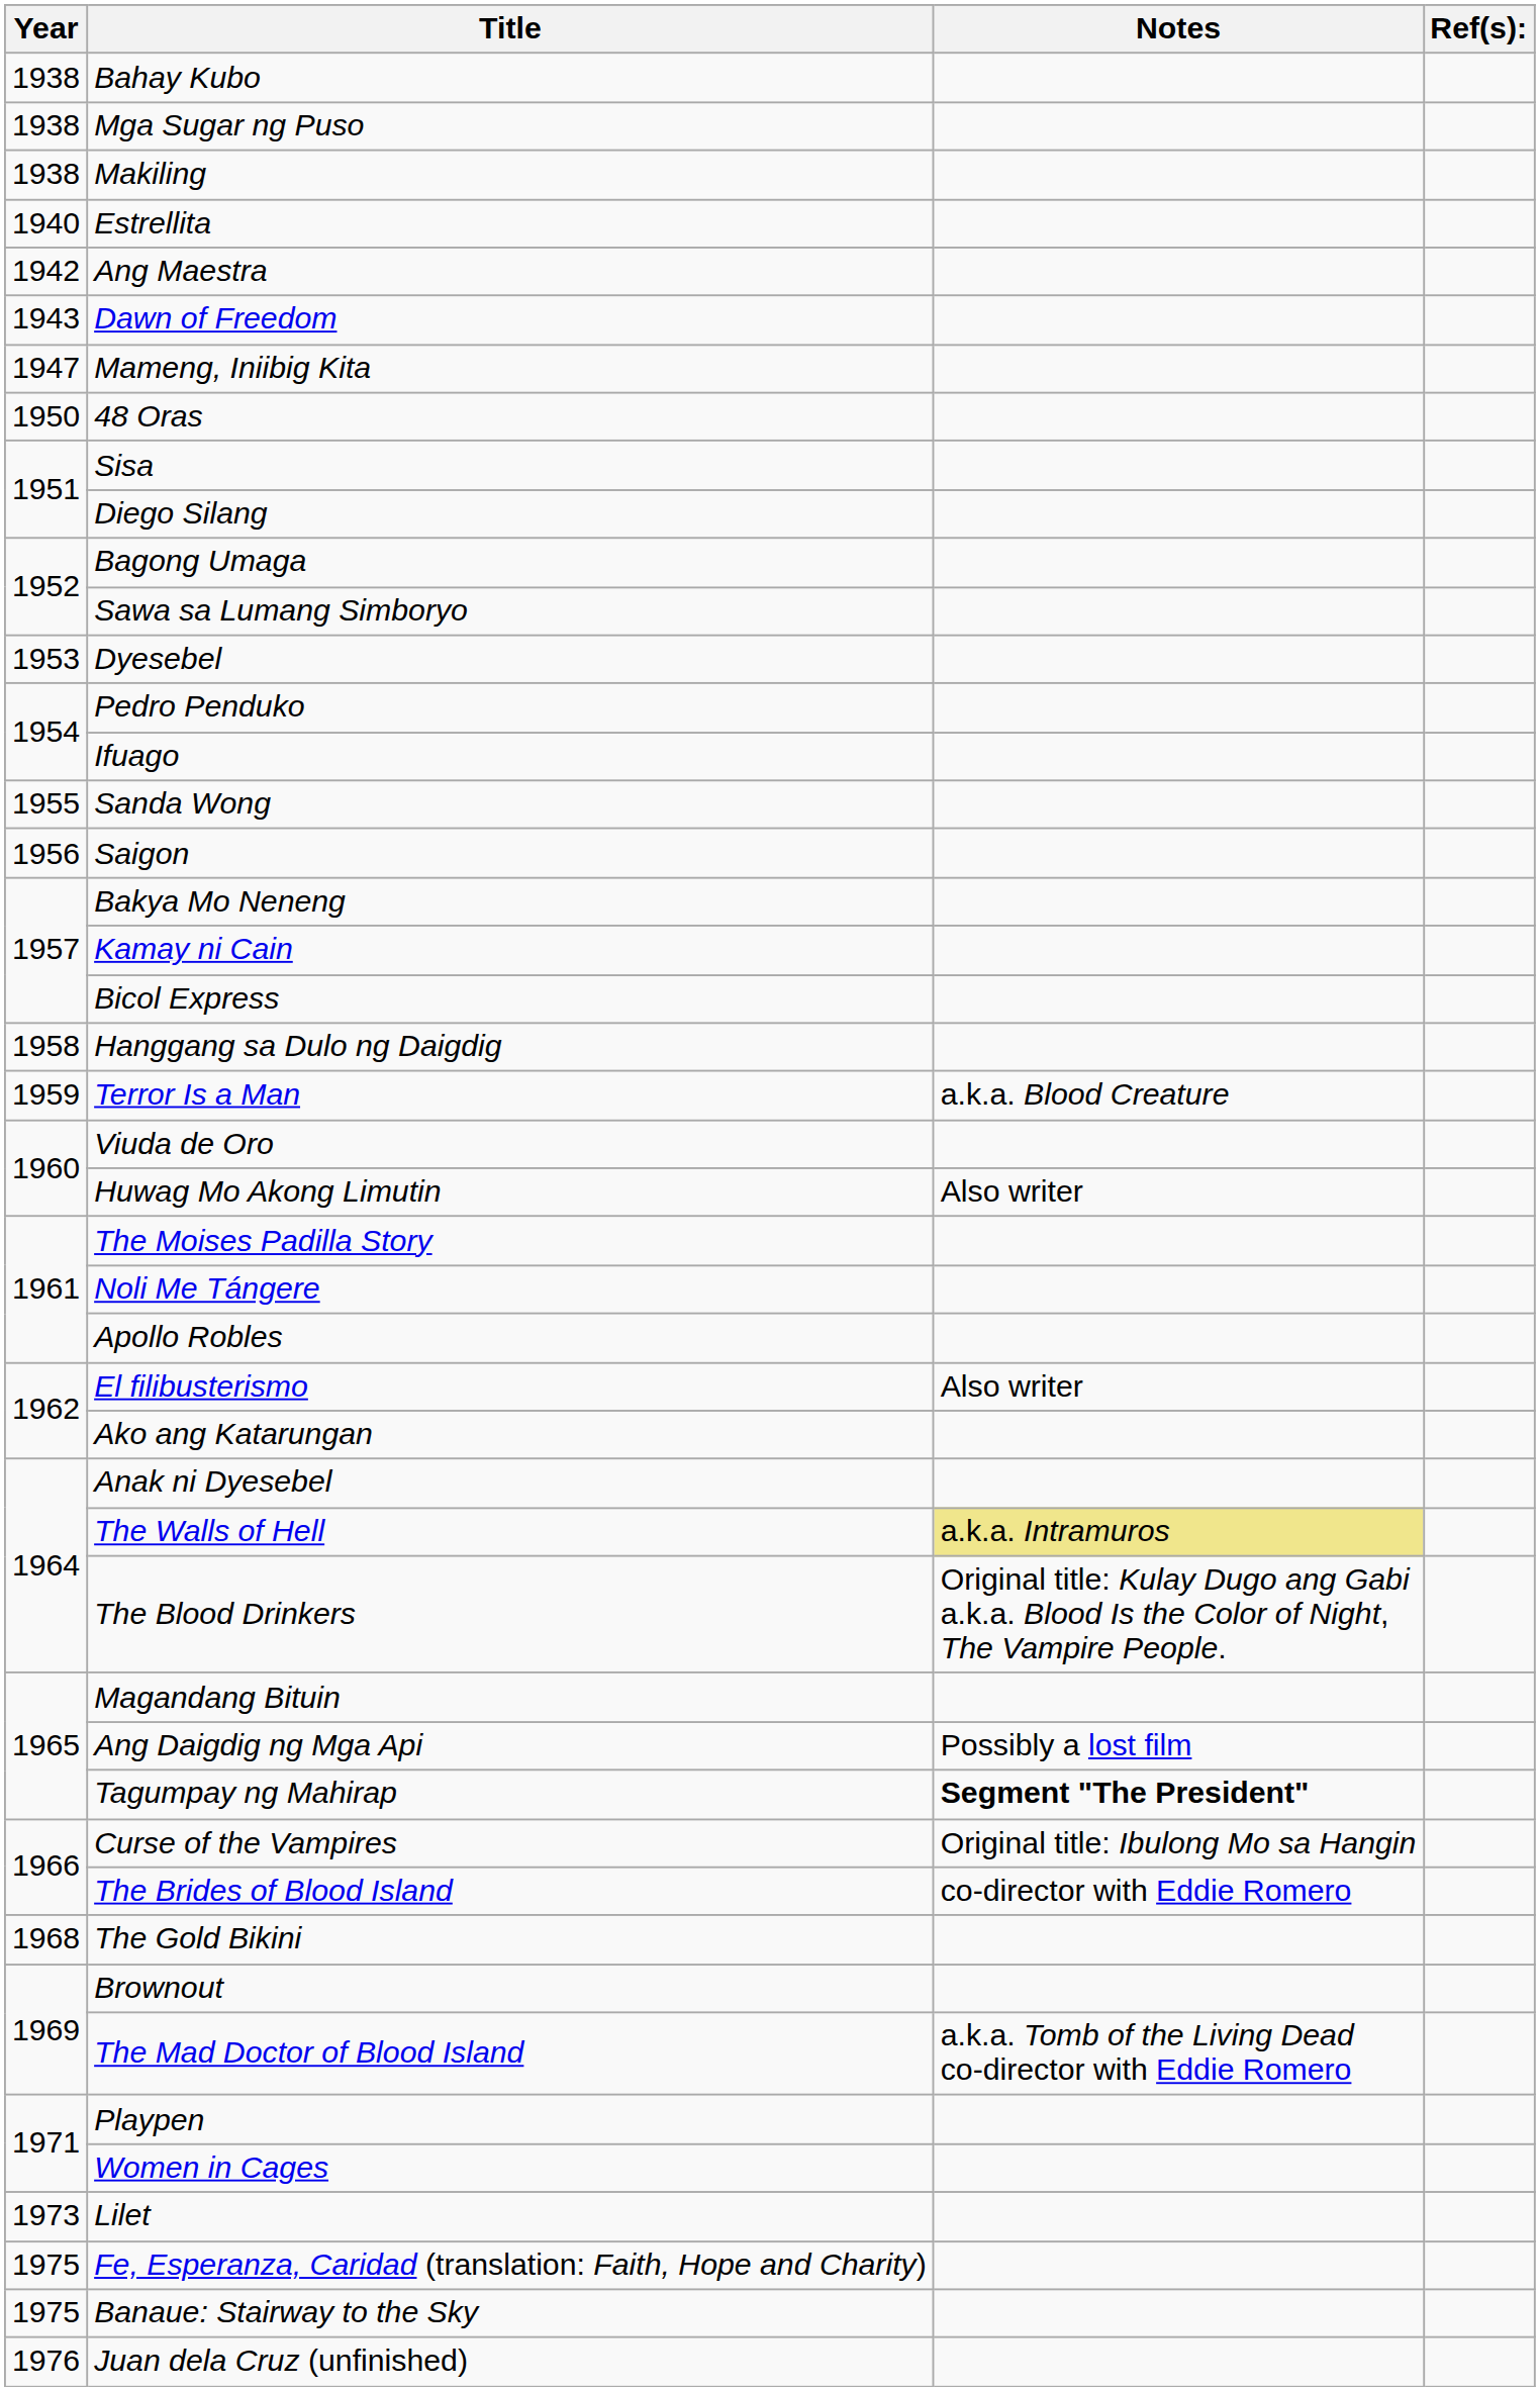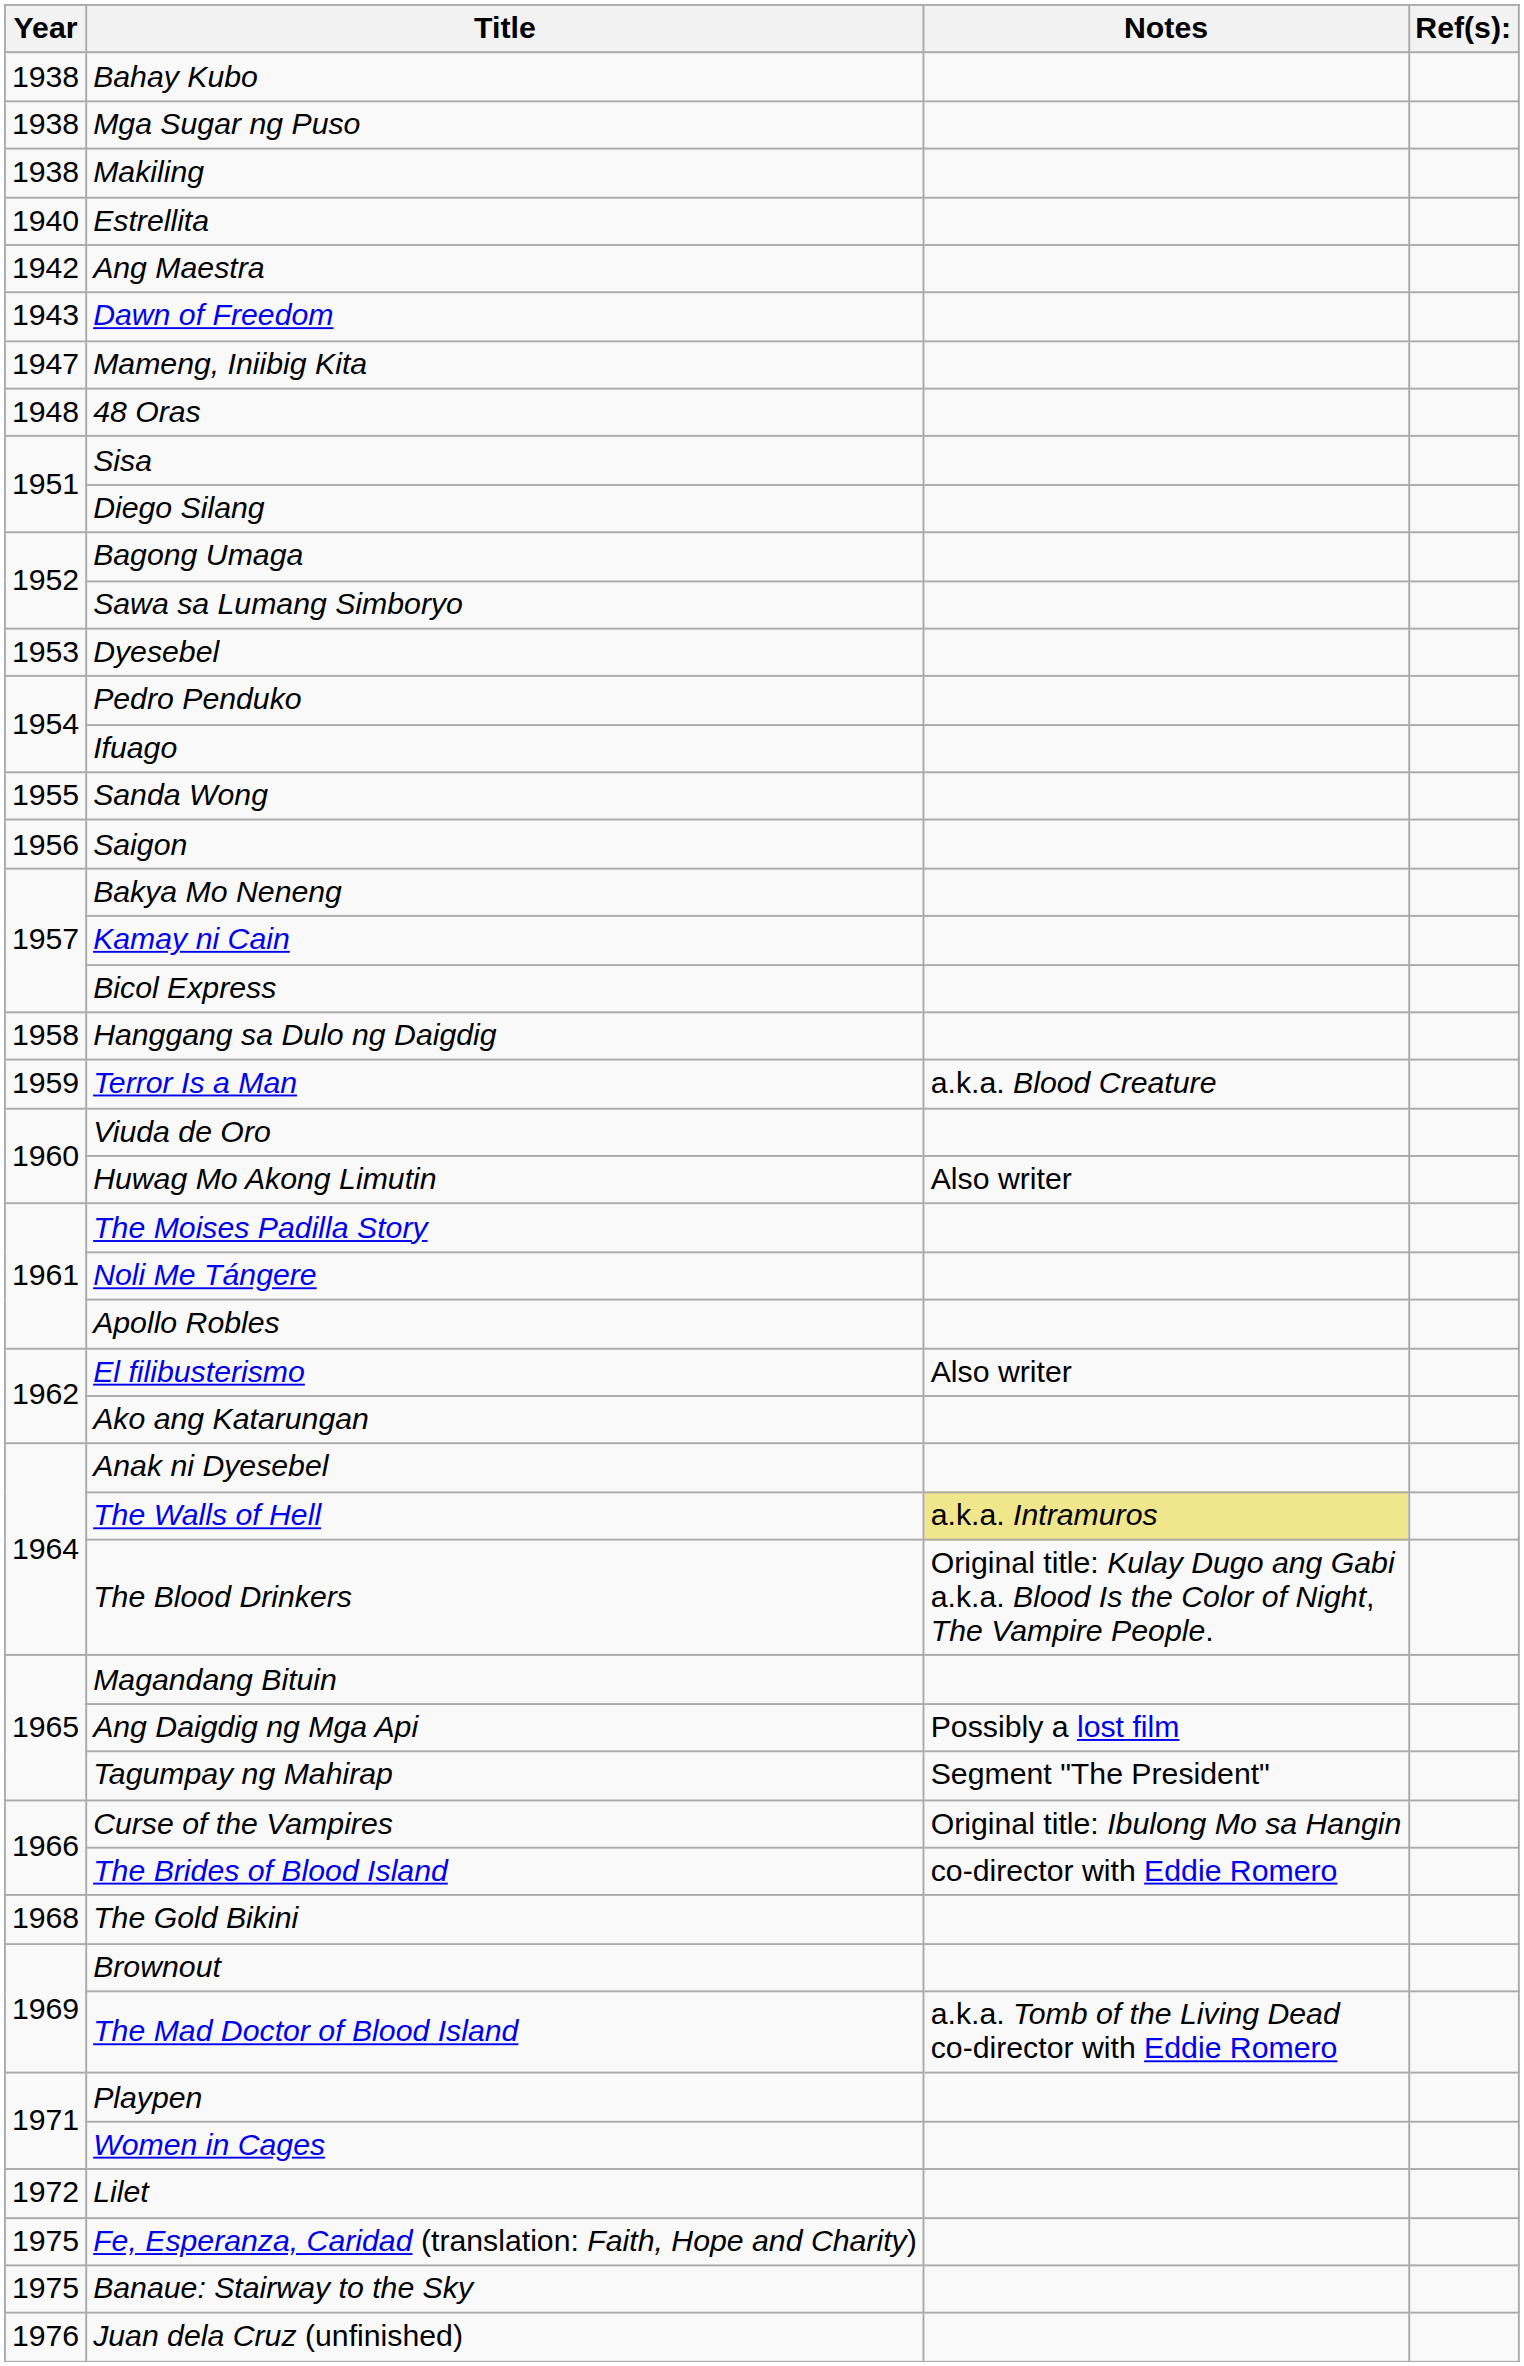48 Oras | Year: 1950 -> 1948
Tagumpay ng Mahirap | Notes: bold -> normal
Lilet | Year: 1973 -> 1972
